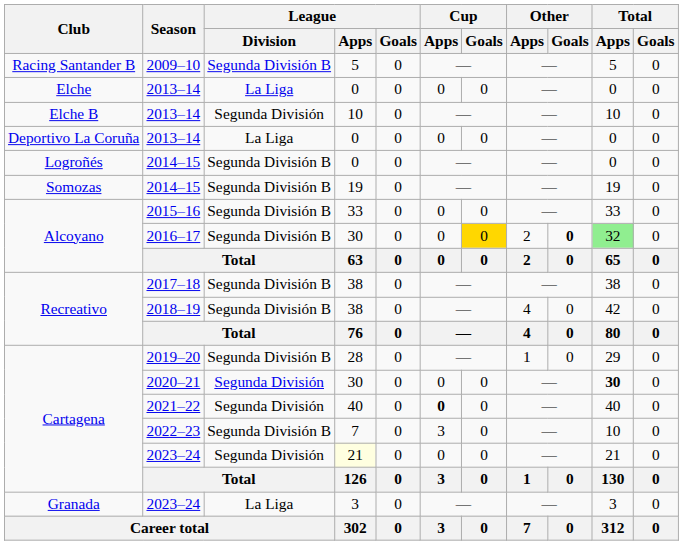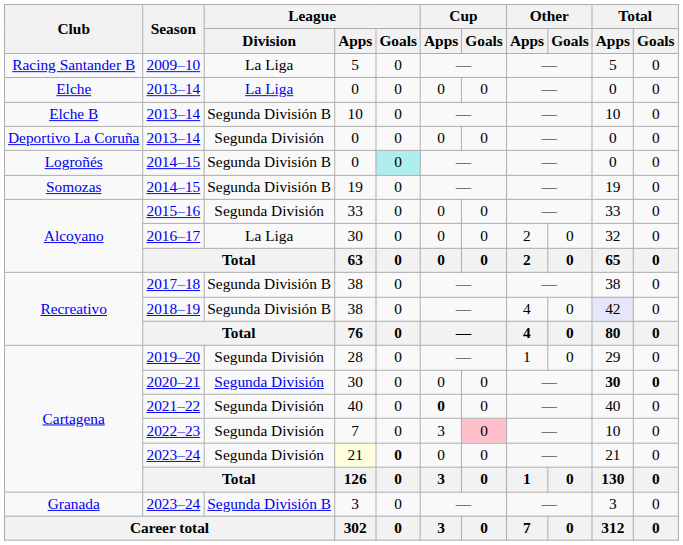2009–10 | League / Division: Segunda División B -> La Liga
Elche B / 2013–14 | League / Division: Segunda División -> Segunda División B
Deportivo La Coruña / 2013–14 | League / Division: La Liga -> Segunda División
Logroñés / 2014–15 | League / Goals: no background -> paleturquoise background
2015–16 | League / Division: Segunda División B -> Segunda División
2016–17 | League / Division: Segunda División B -> La Liga
2016–17 | Cup / Goals: gold background -> no background
2016–17 | Other / Goals: bold -> normal
2016–17 | Total / Apps: lightgreen background -> no background
2018–19 | Total / Apps: no background -> lavender background
2019–20 | League / Division: Segunda División B -> Segunda División
2020–21 | Total / Goals: normal -> bold
2022–23 | League / Division: Segunda División B -> Segunda División
2022–23 | Cup / Goals: no background -> pink background
Cartagena / 2023–24 | League / Goals: normal -> bold
Granada / 2023–24 | League / Division: La Liga -> Segunda División B
